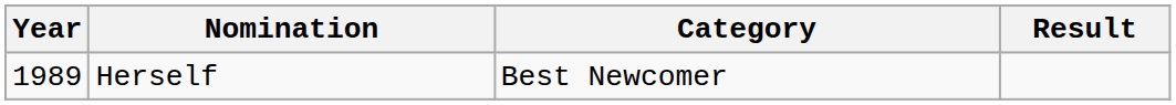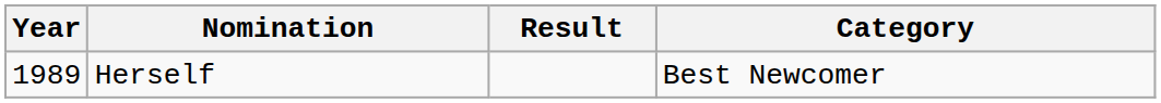columns swapped: Category <-> Result
